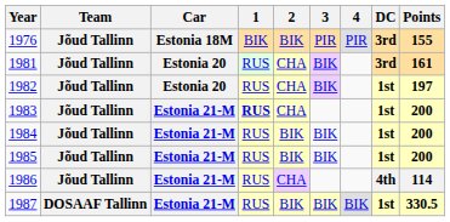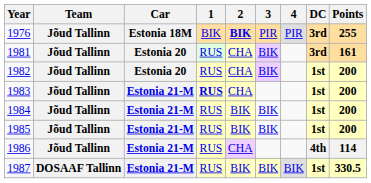1976 | 2: normal -> bold
1976 | Points: 155 -> 255
1982 | Points: 197 -> 200
